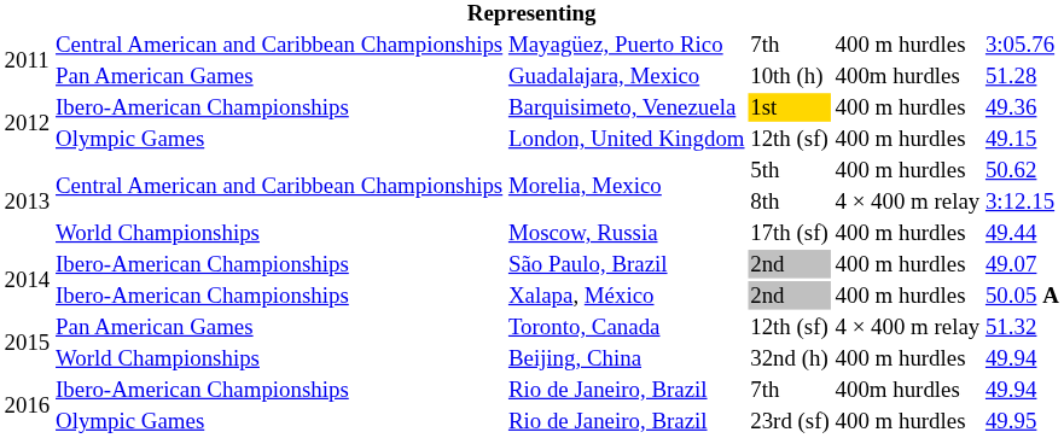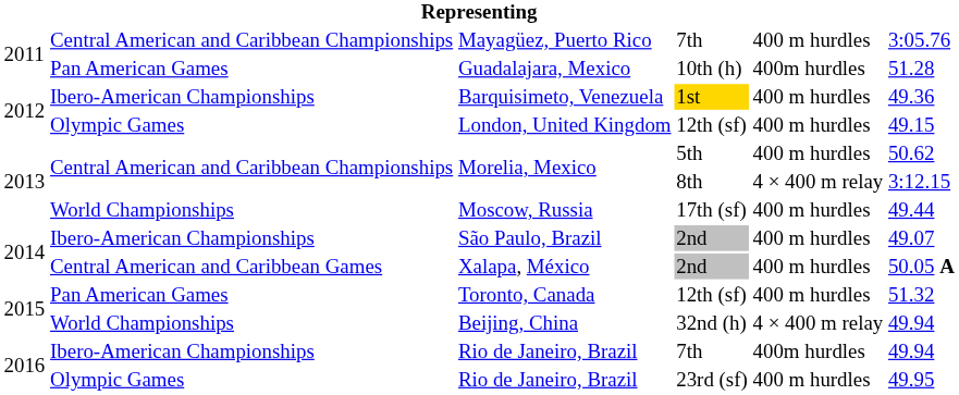Xalapa, México | column 2: Ibero-American Championships -> Central American and Caribbean Games
Toronto, Canada | column 5: 4 × 400 m relay -> 400 m hurdles
Beijing, China | column 5: 400 m hurdles -> 4 × 400 m relay
